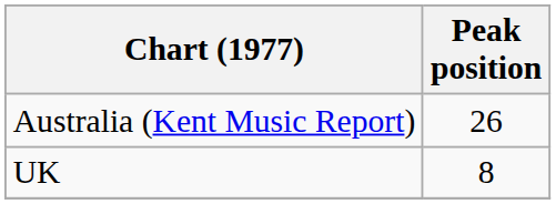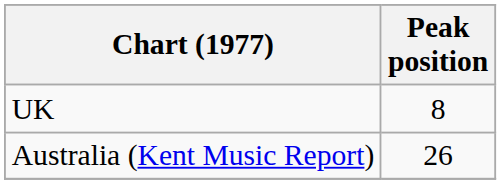rows swapped: Australia (Kent Music Report) <-> UK
